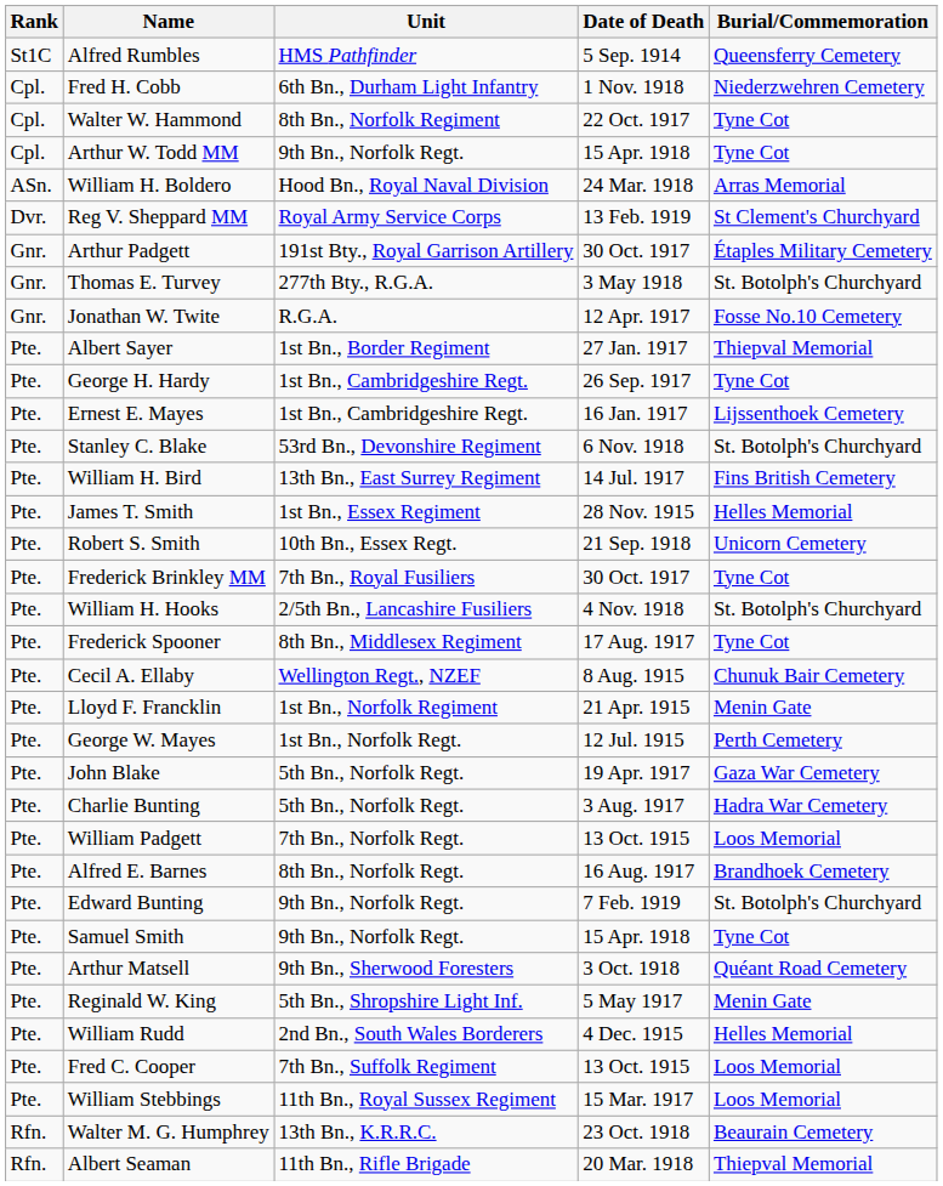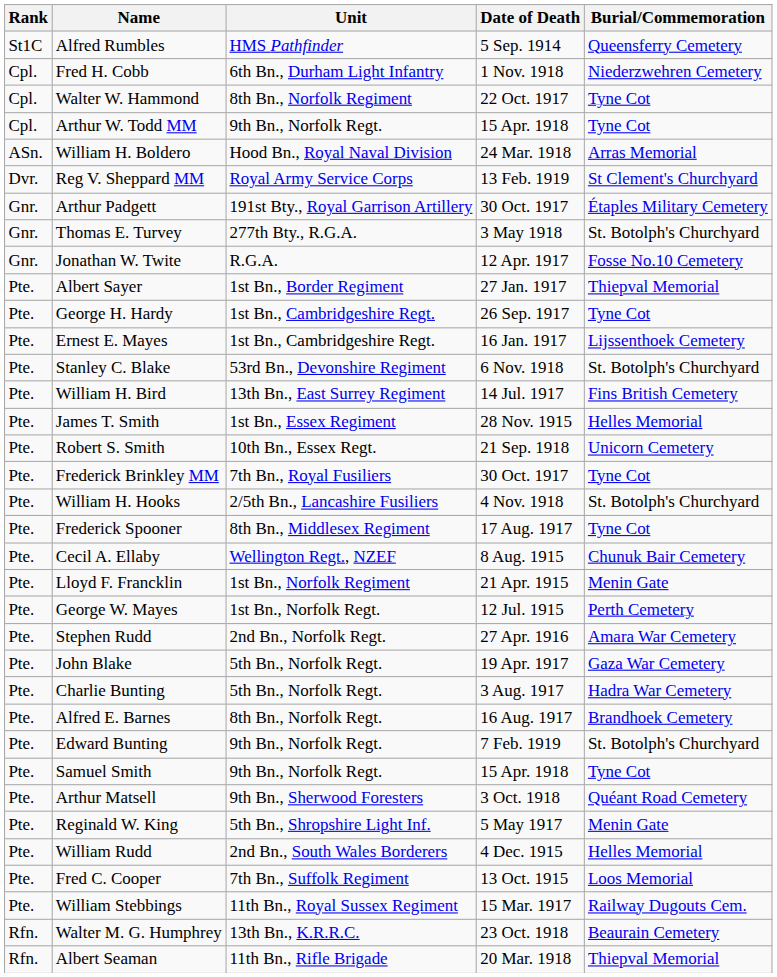+ row: Pte. | Stephen Rudd | 2nd Bn., Norfolk Regt. | 27 Apr. 1916 | Amara War Cemetery
- row: Pte. | William Padgett | 7th Bn., Norfolk Regt. | 13 Oct. 1915 | Loos Memorial
William Stebbings | Burial/Commemoration: Loos Memorial -> Railway Dugouts Cem.
